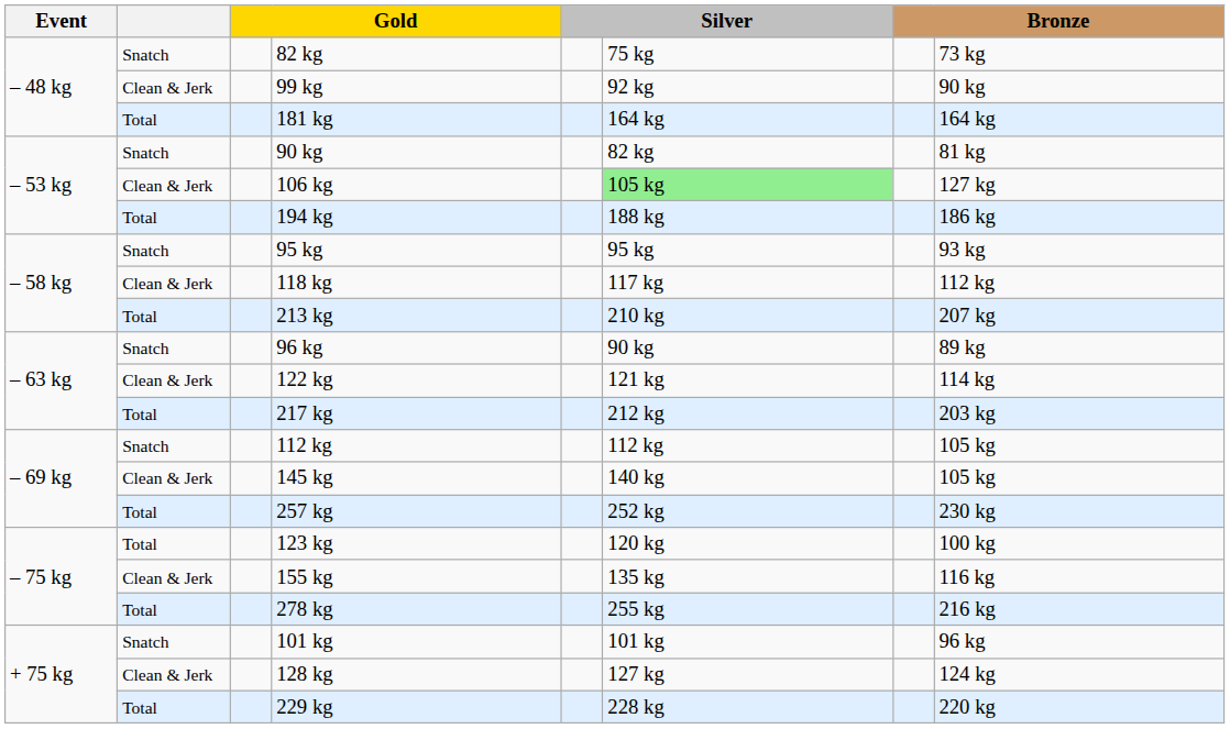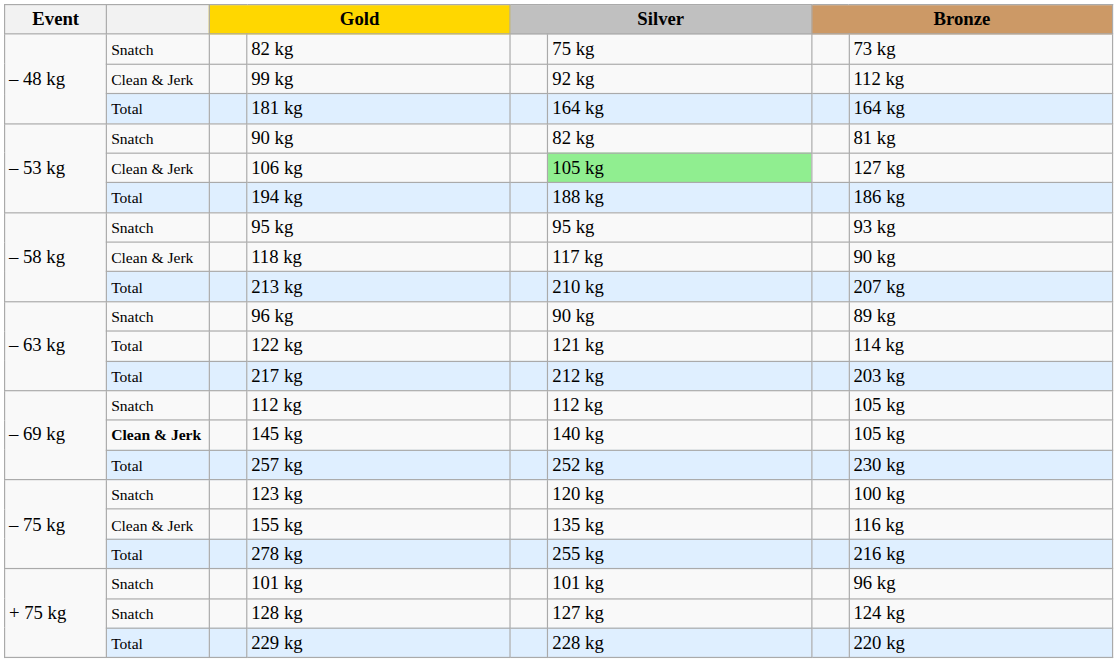99 kg | column 8: 90 kg -> 112 kg
118 kg | column 8: 112 kg -> 90 kg
122 kg | column 2: Clean & Jerk -> Total
145 kg | column 2: normal -> bold
123 kg | column 2: Total -> Snatch
128 kg | column 2: Clean & Jerk -> Snatch
